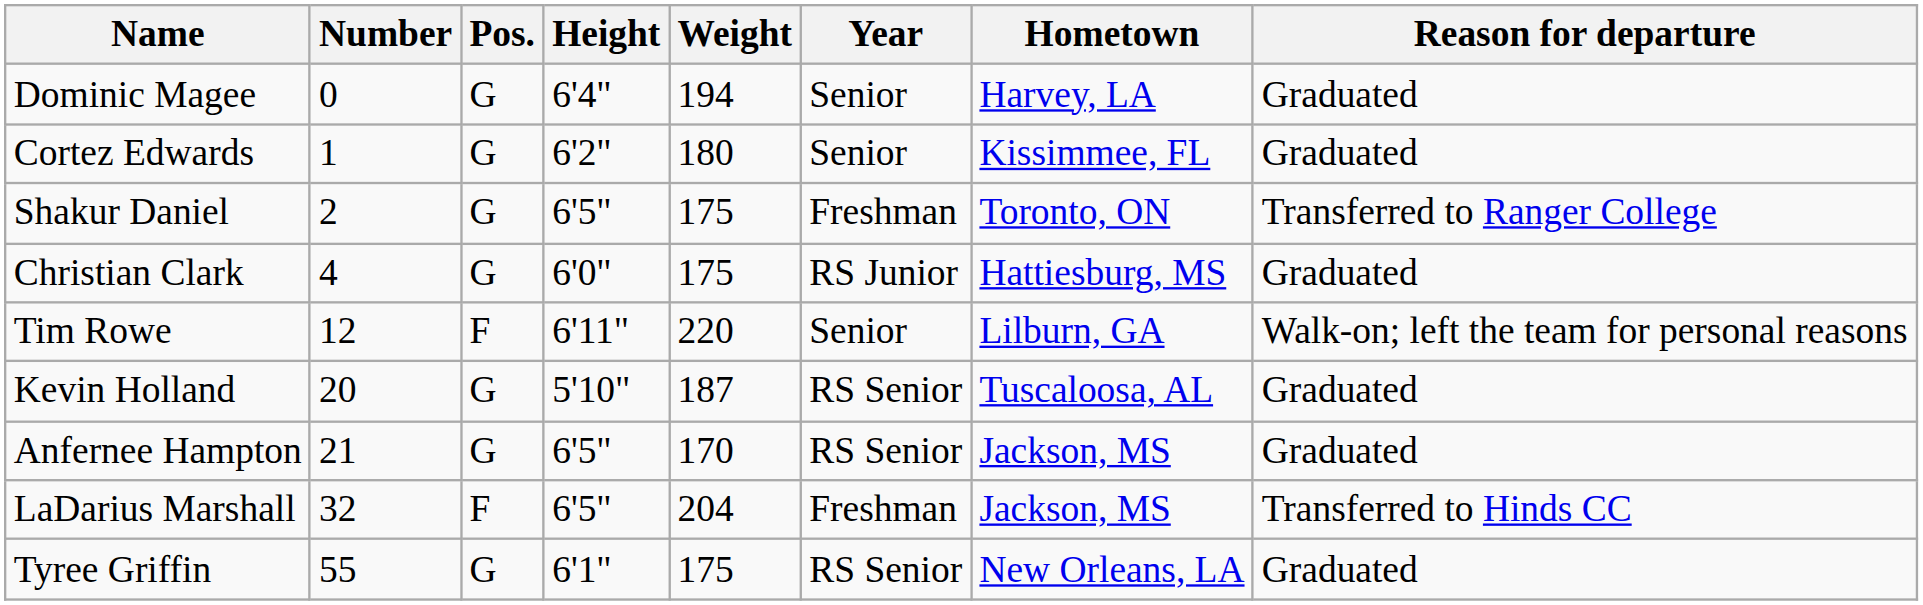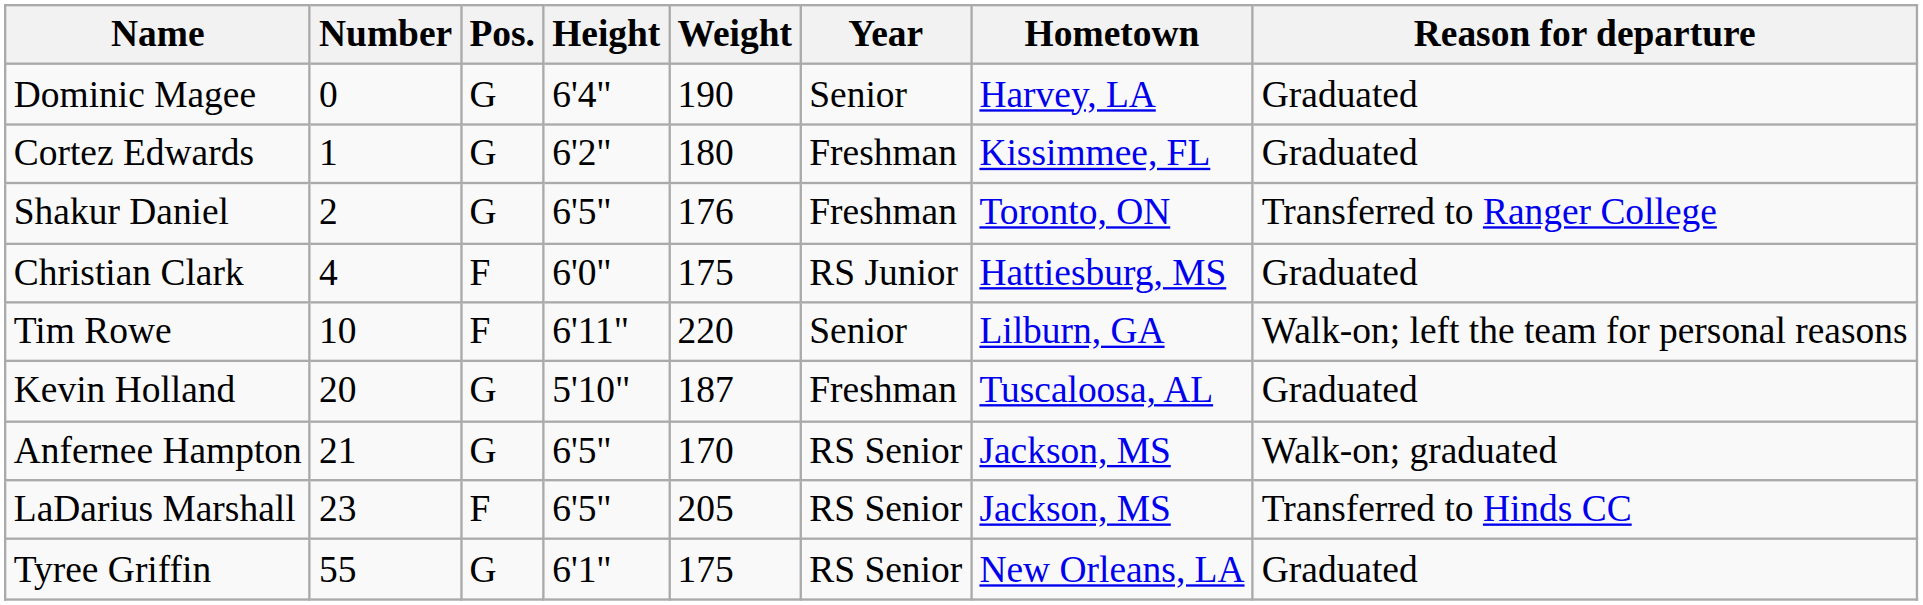Dominic Magee | Weight: 194 -> 190
Cortez Edwards | Year: Senior -> Freshman
Shakur Daniel | Weight: 175 -> 176
Christian Clark | Pos.: G -> F
Tim Rowe | Number: 12 -> 10
Kevin Holland | Year: RS Senior -> Freshman
Anfernee Hampton | Reason for departure: Graduated -> Walk-on; graduated
LaDarius Marshall | Number: 32 -> 23
LaDarius Marshall | Weight: 204 -> 205
LaDarius Marshall | Year: Freshman -> RS Senior
